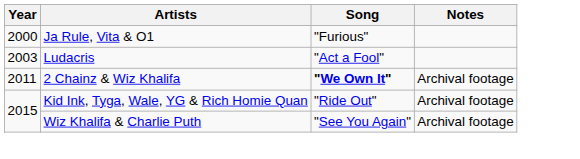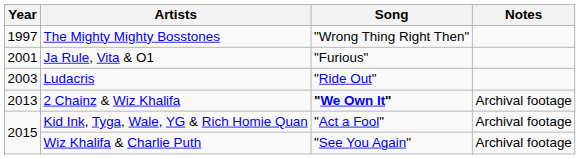+ row: 1997 | The Mighty Mighty Bosstones | "Wrong Thing Right Then"
Ja Rule, Vita & O1 | Year: 2000 -> 2001
Ludacris | Song: "Act a Fool" -> "Ride Out"
2 Chainz & Wiz Khalifa | Year: 2011 -> 2013
Kid Ink, Tyga, Wale, YG & Rich Homie Quan | Song: "Ride Out" -> "Act a Fool"
